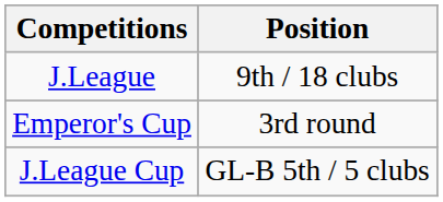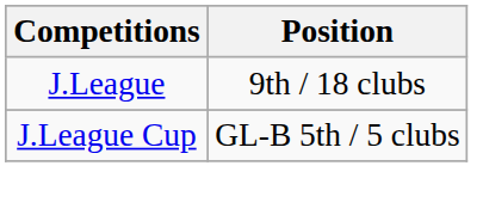- row: Emperor's Cup | 3rd round
